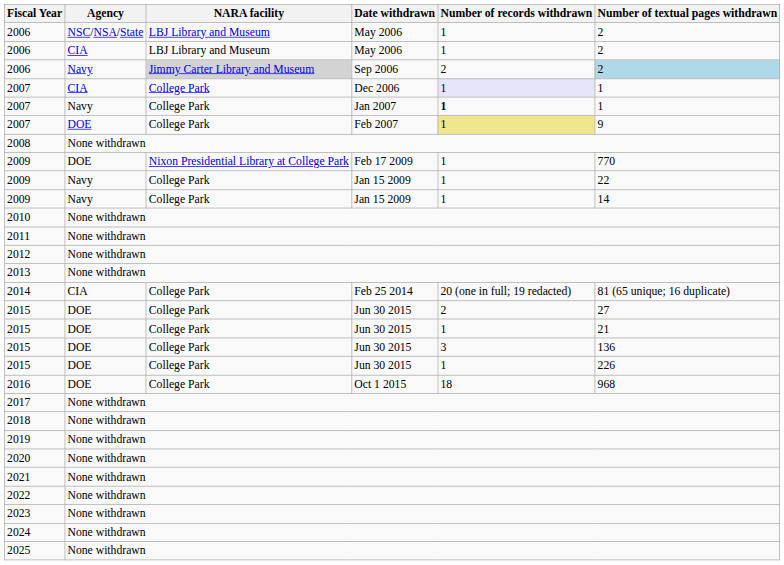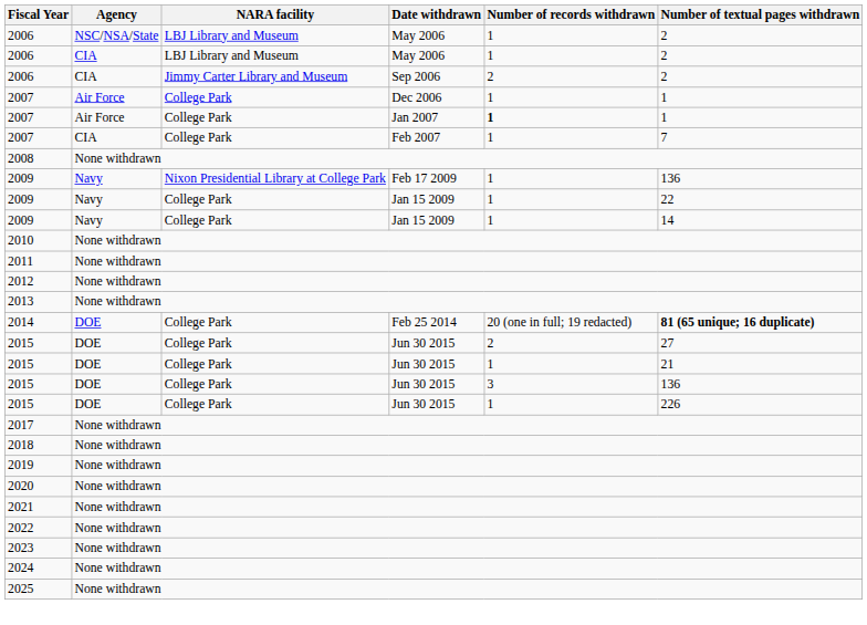2006 / Sep 2006 | Agency: Navy -> CIA
2006 / Sep 2006 | NARA facility: lightgrey background -> no background
2006 / Sep 2006 | Number of textual pages withdrawn: lightblue background -> no background
2007 / Dec 2006 | Agency: CIA -> Air Force
2007 / Dec 2006 | Number of records withdrawn: lavender background -> no background
2007 / Jan 2007 | Agency: Navy -> Air Force
2007 / Feb 2007 | Agency: DOE -> CIA
2007 / Feb 2007 | Number of records withdrawn: khaki background -> no background
2007 / Feb 2007 | Number of textual pages withdrawn: 9 -> 7
2009 / Feb 17 2009 | Agency: DOE -> Navy
2009 / Feb 17 2009 | Number of textual pages withdrawn: 770 -> 136
2014 | Agency: CIA -> DOE
2014 | Number of textual pages withdrawn: normal -> bold
- row: 2016 | DOE | College Park | Oct 1 2015 | 18 | 968
